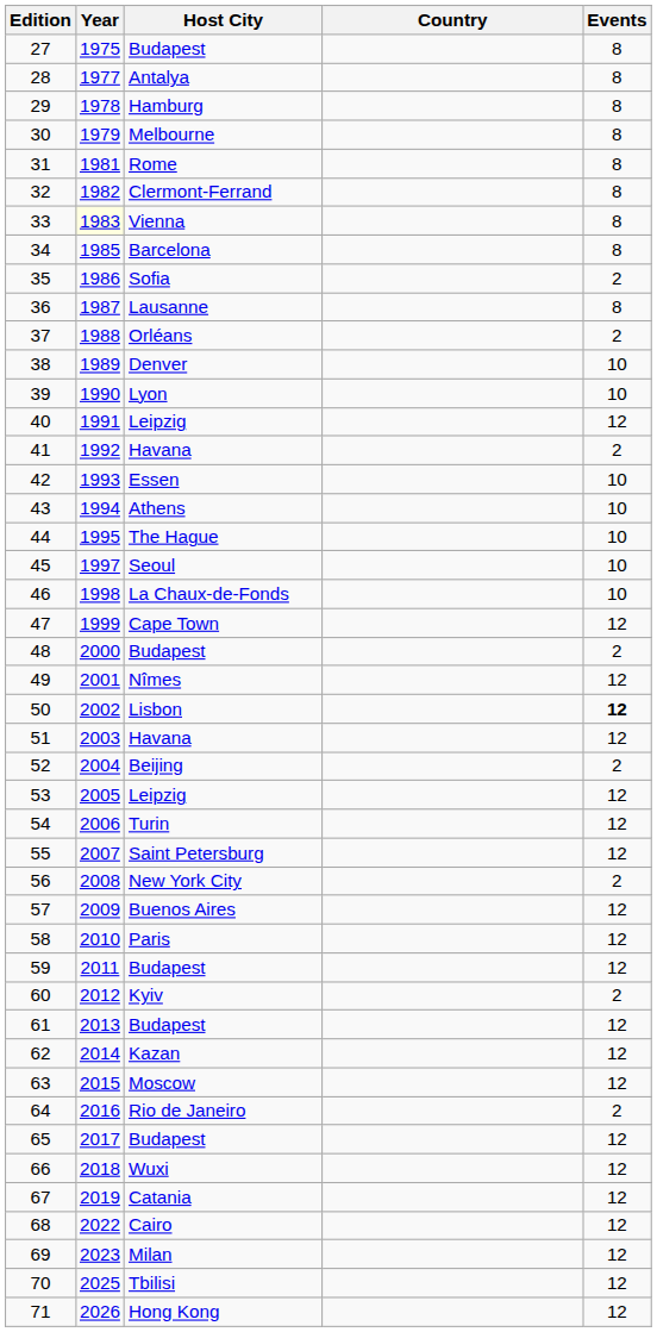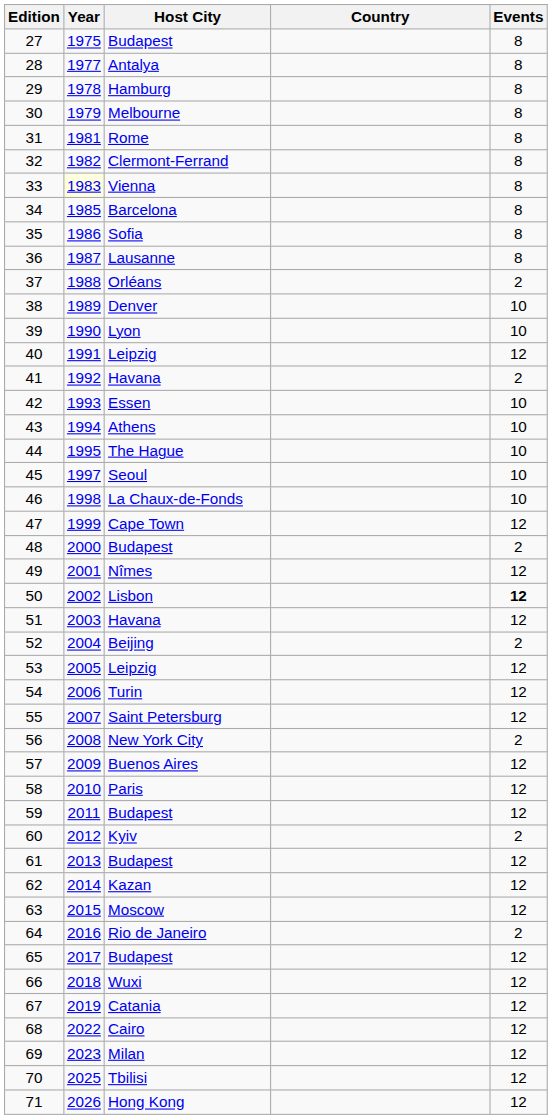35 | Events: 2 -> 8
